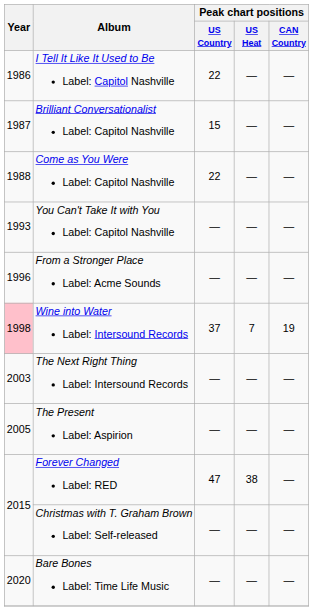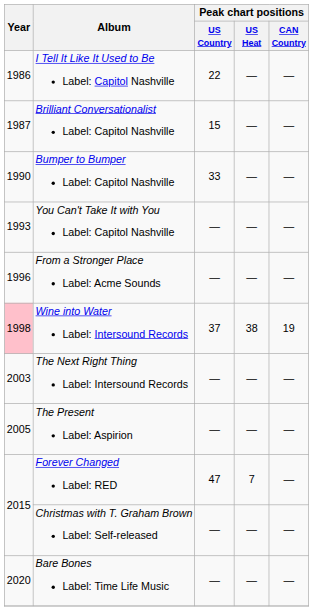- row: 1988 | Come as You Were Label: Capitol Nashville | 22 | — | —
+ row: 1990 | Bumper to Bumper Label: Capitol Nashville | 33 | — | —
Wine into Water Label: Intersound Records | Peak chart positions / US Heat: 7 -> 38
Forever Changed Label: RED | Peak chart positions / US Heat: 38 -> 7
